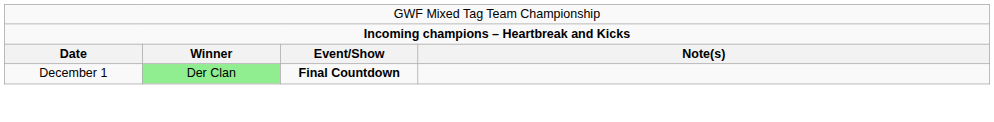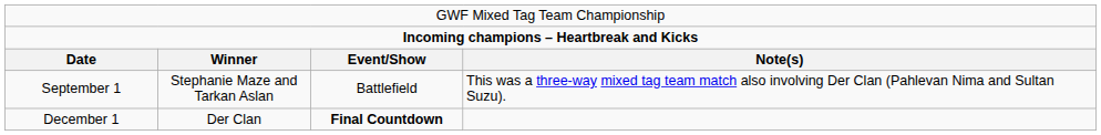+ row: September 1 | Stephanie Maze and Tarkan Aslan | Battlefield | This was a three-way mixed tag team match also involving Der Clan (Pahlevan Nima and Sultan Suzu).
December 1 | column 2: lightgreen background -> no background
